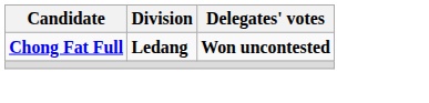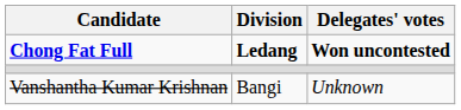+ row: Vanshantha Kumar Krishnan | Bangi | Unknown
